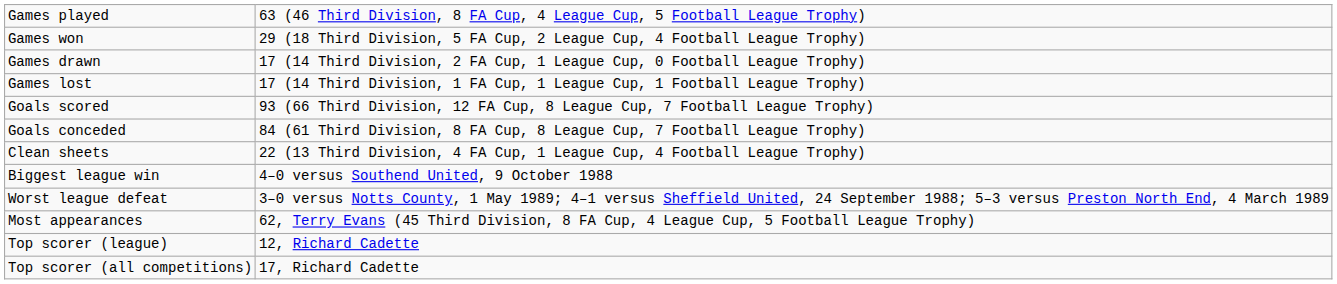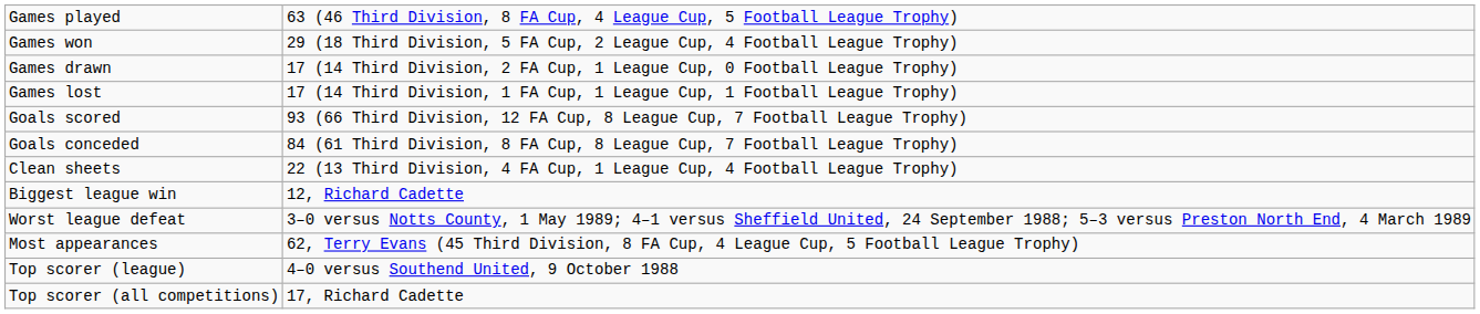Biggest league win | column 2: 4–0 versus Southend United, 9 October 1988 -> 12, Richard Cadette
Top scorer (league) | column 2: 12, Richard Cadette -> 4–0 versus Southend United, 9 October 1988
